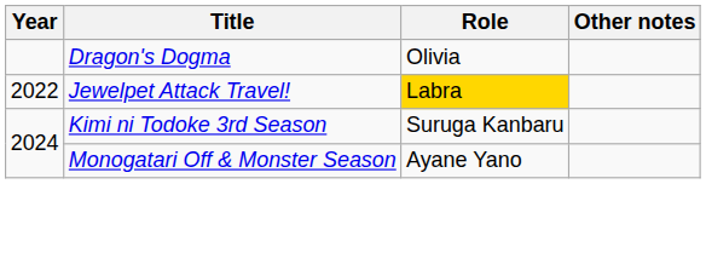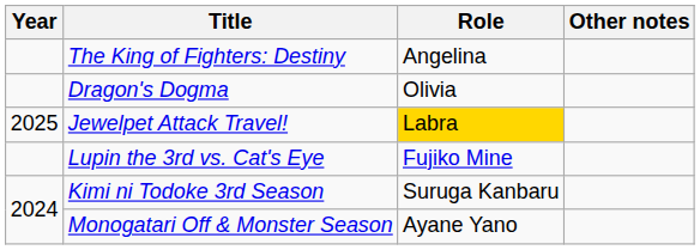+ row: The King of Fighters: Destiny | Angelina
Jewelpet Attack Travel! | Year: 2022 -> 2025
+ row: Lupin the 3rd vs. Cat's Eye | Fujiko Mine
